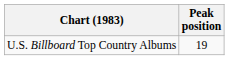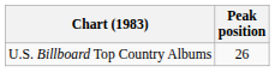U.S. Billboard Top Country Albums | Peak position: 19 -> 26
